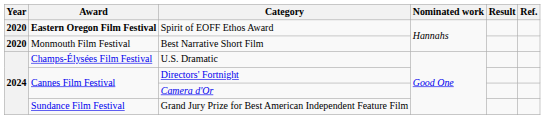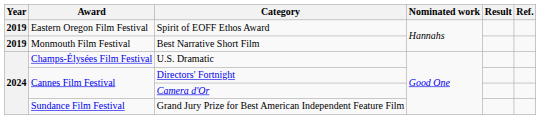Spirit of EOFF Ethos Award | Year: 2020 -> 2019
Spirit of EOFF Ethos Award | Award: bold -> normal
Best Narrative Short Film | Year: 2020 -> 2019
